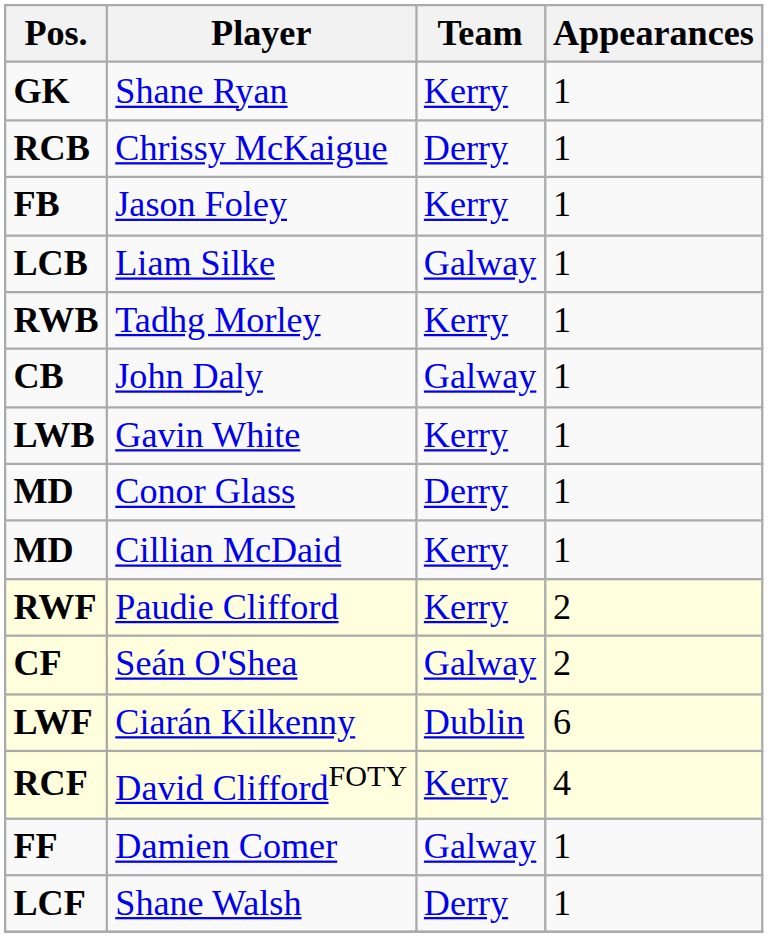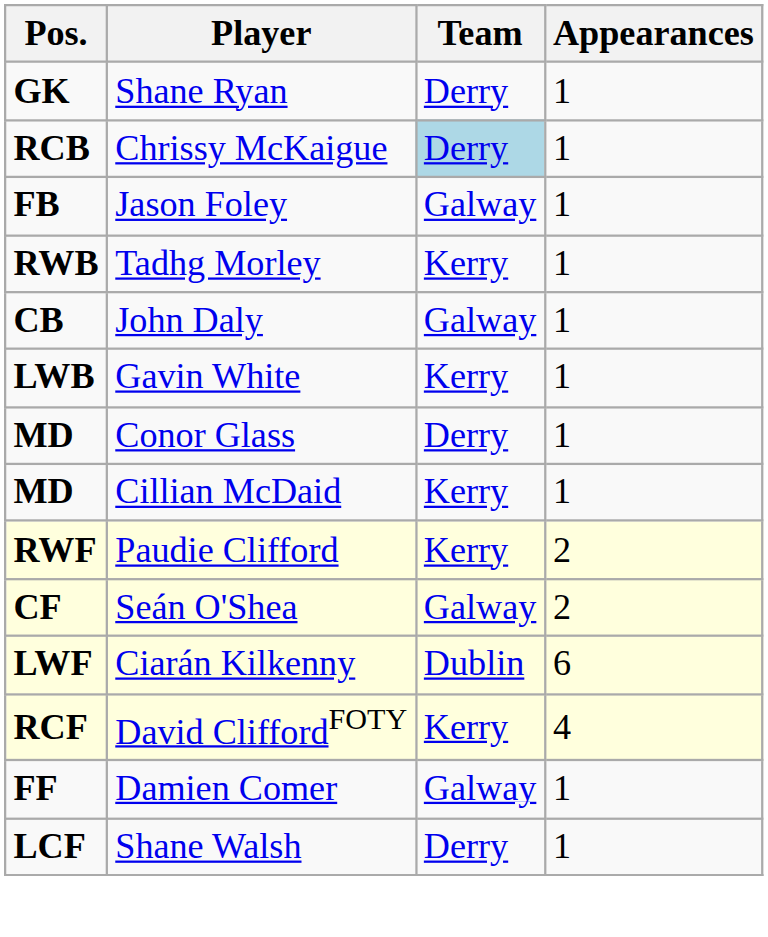Shane Ryan | Team: Kerry -> Derry
Chrissy McKaigue | Team: no background -> lightblue background
Jason Foley | Team: Kerry -> Galway
- row: LCB | Liam Silke | Galway | 1
